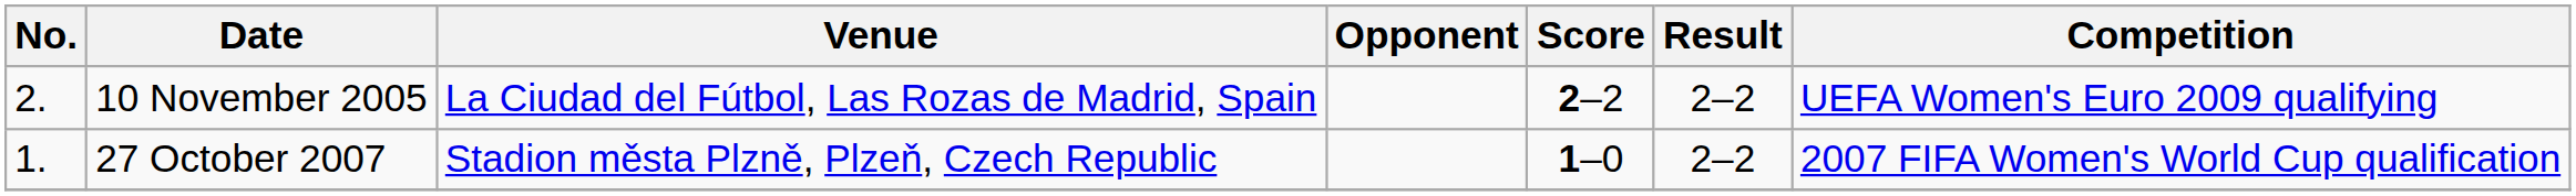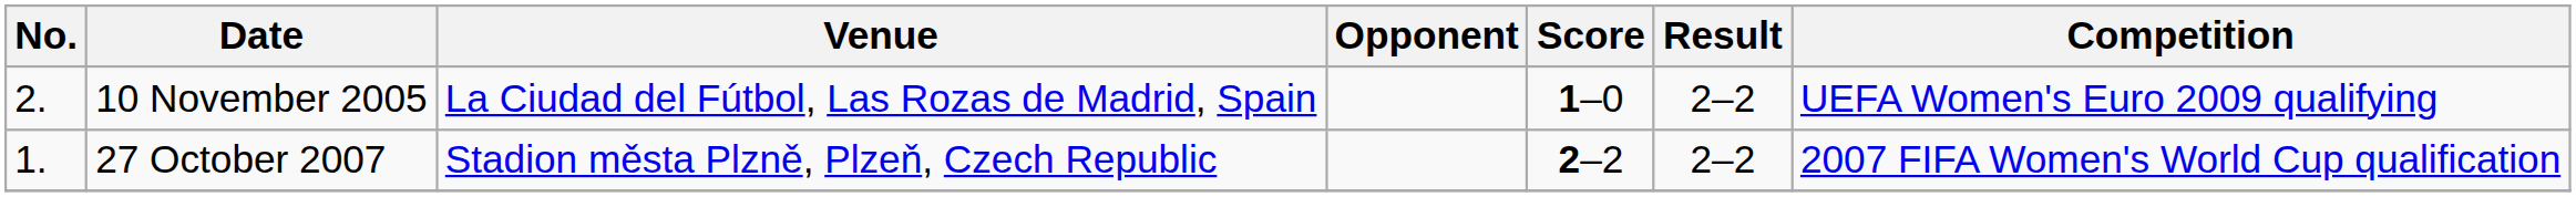10 November 2005 | Score: 2–2 -> 1–0
27 October 2007 | Score: 1–0 -> 2–2
